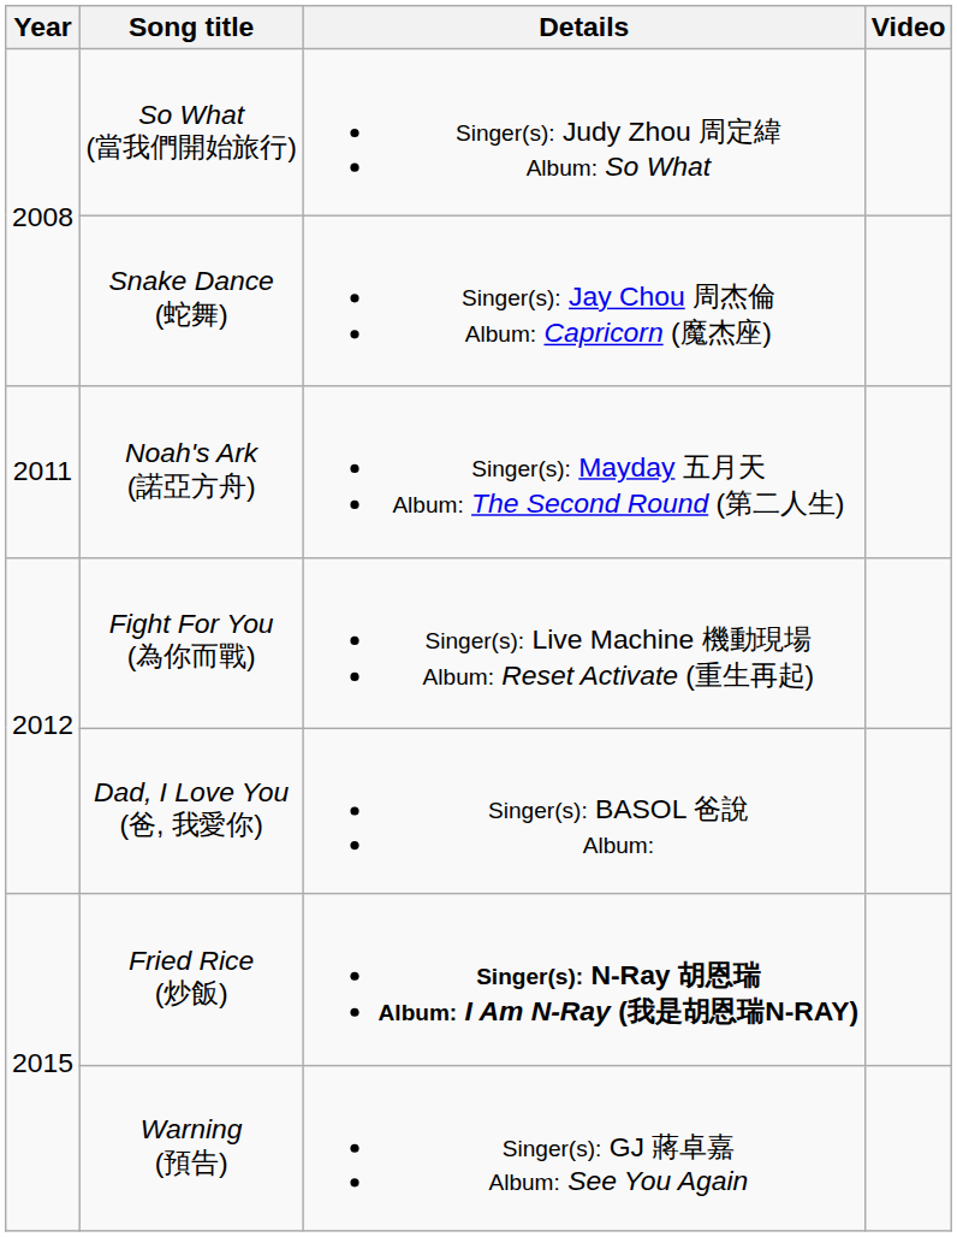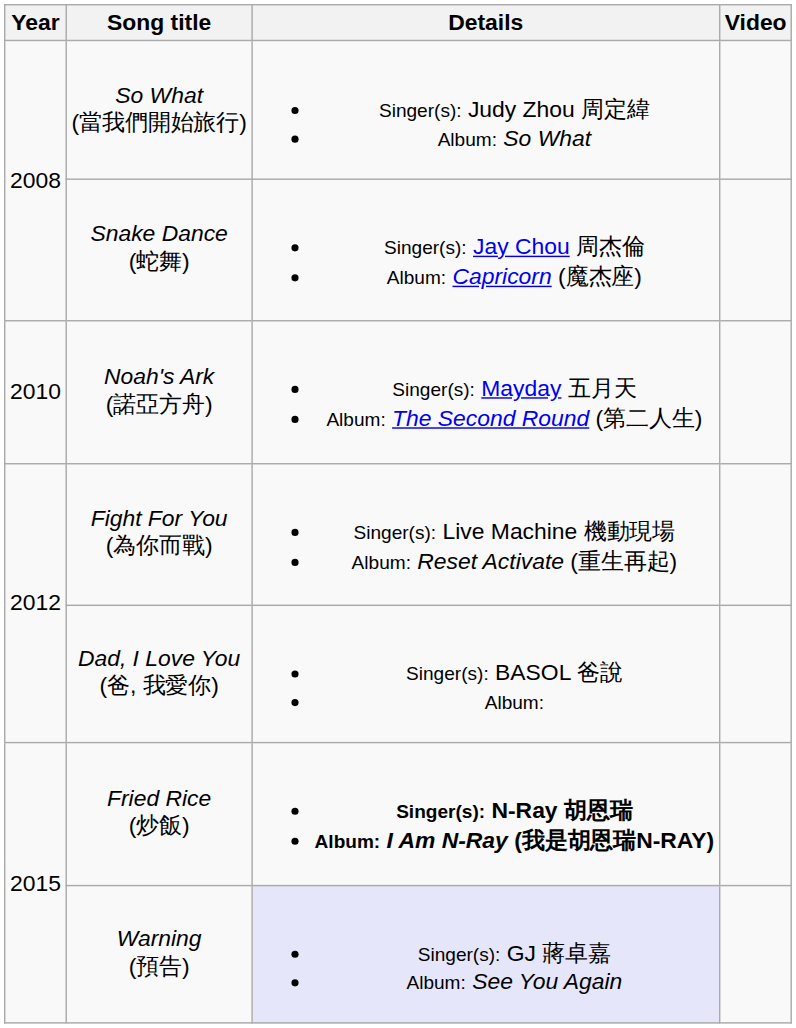Noah's Ark (諾亞方舟) | Year: 2011 -> 2010
Warning (預告) | Details: no background -> lavender background
